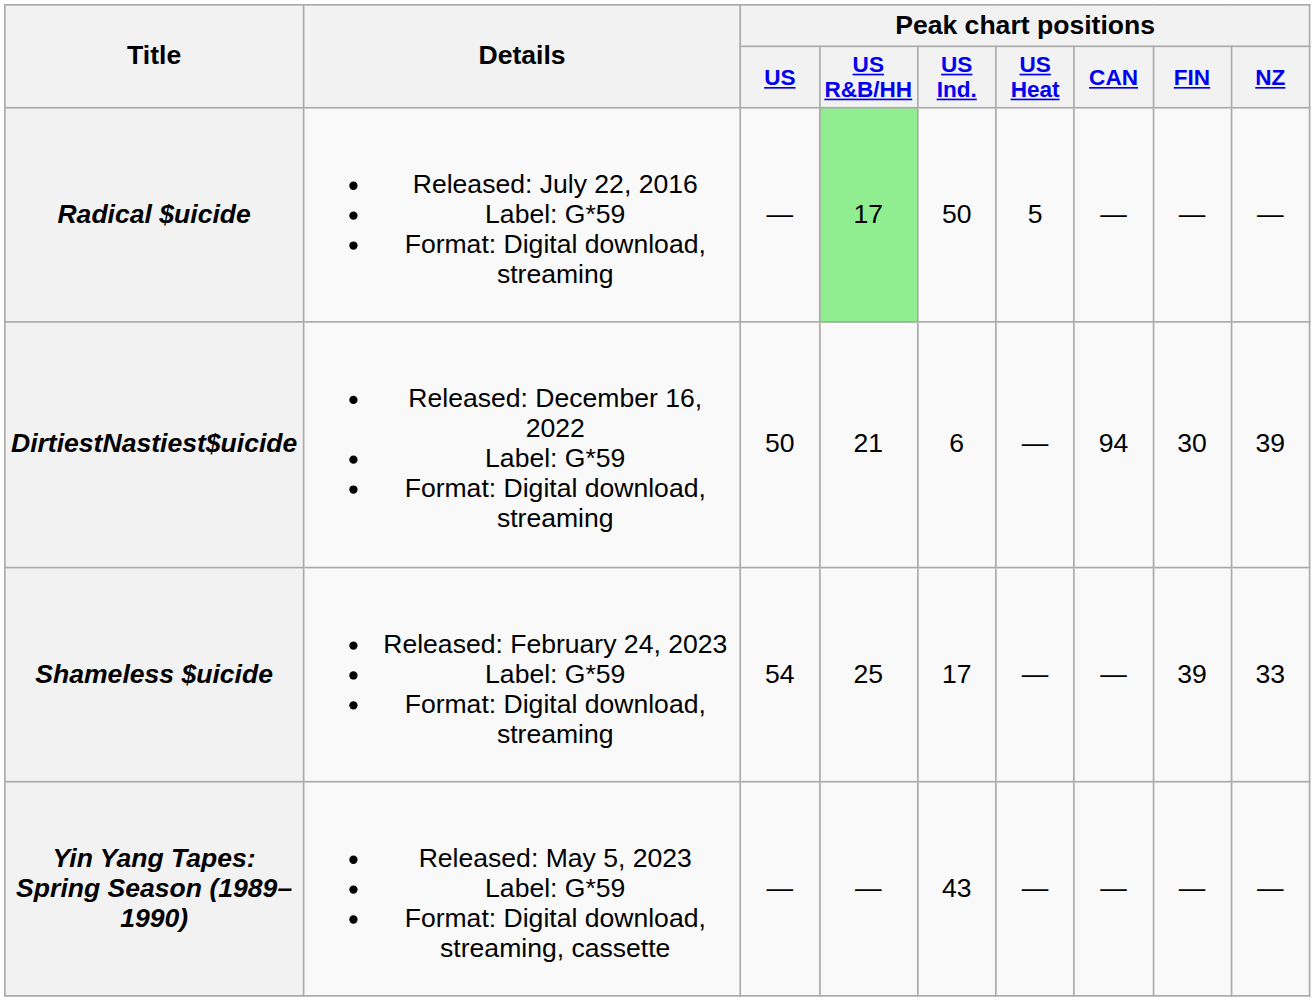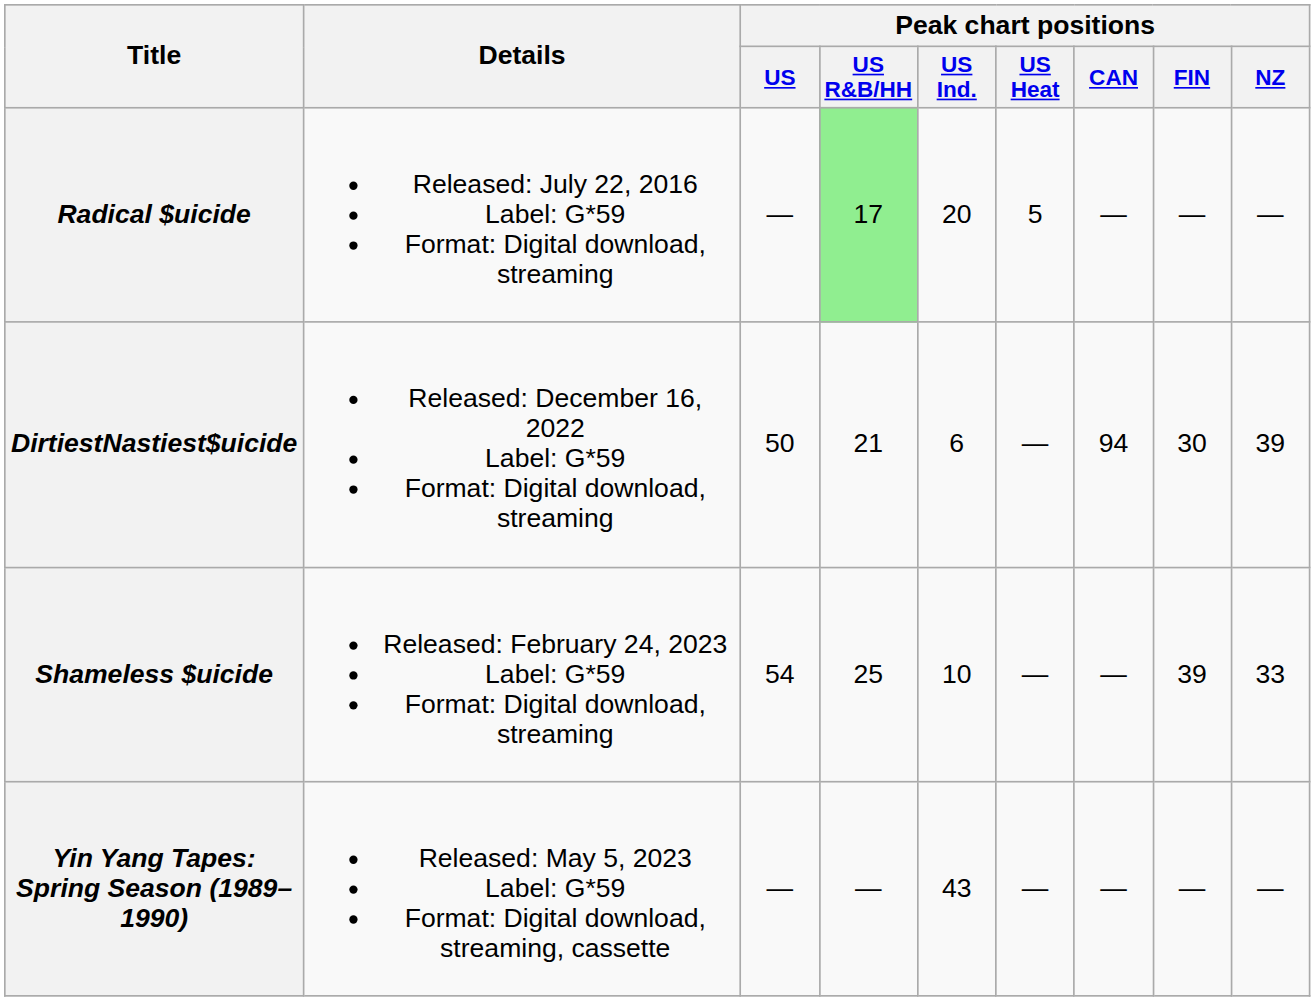Radical $uicide | Peak chart positions / US Ind.: 50 -> 20
Shameless $uicide | Peak chart positions / US Ind.: 17 -> 10
